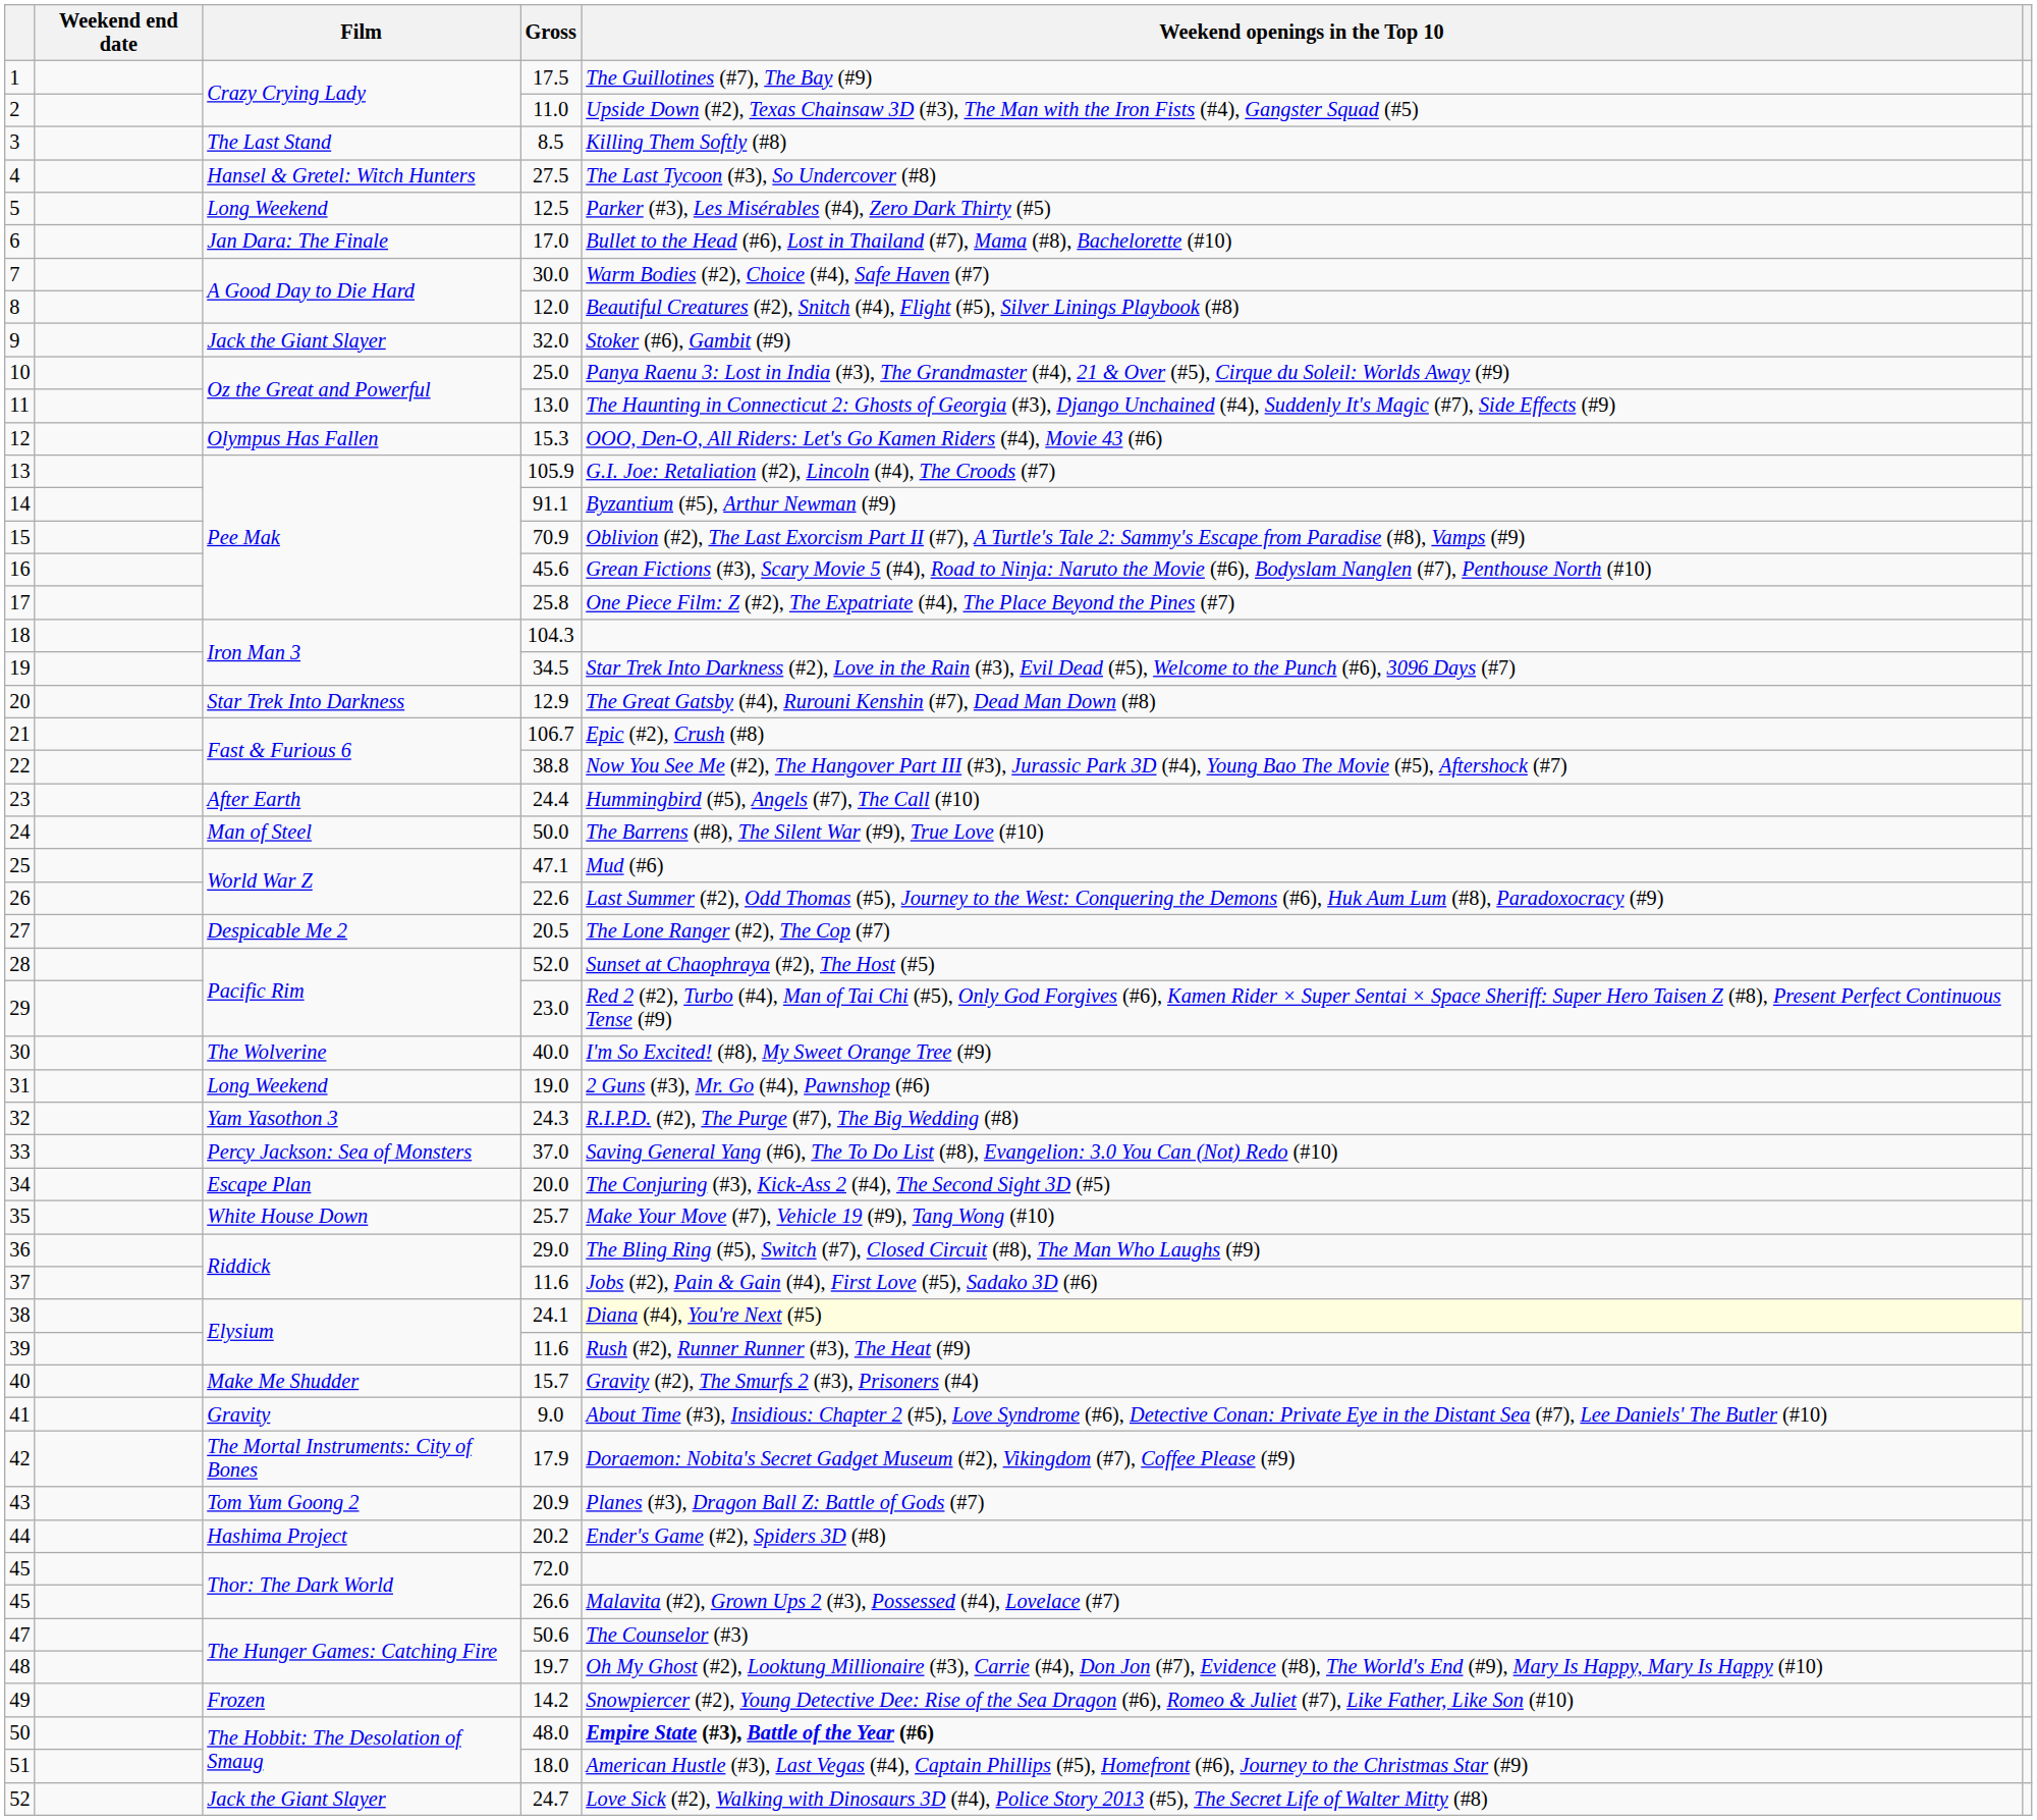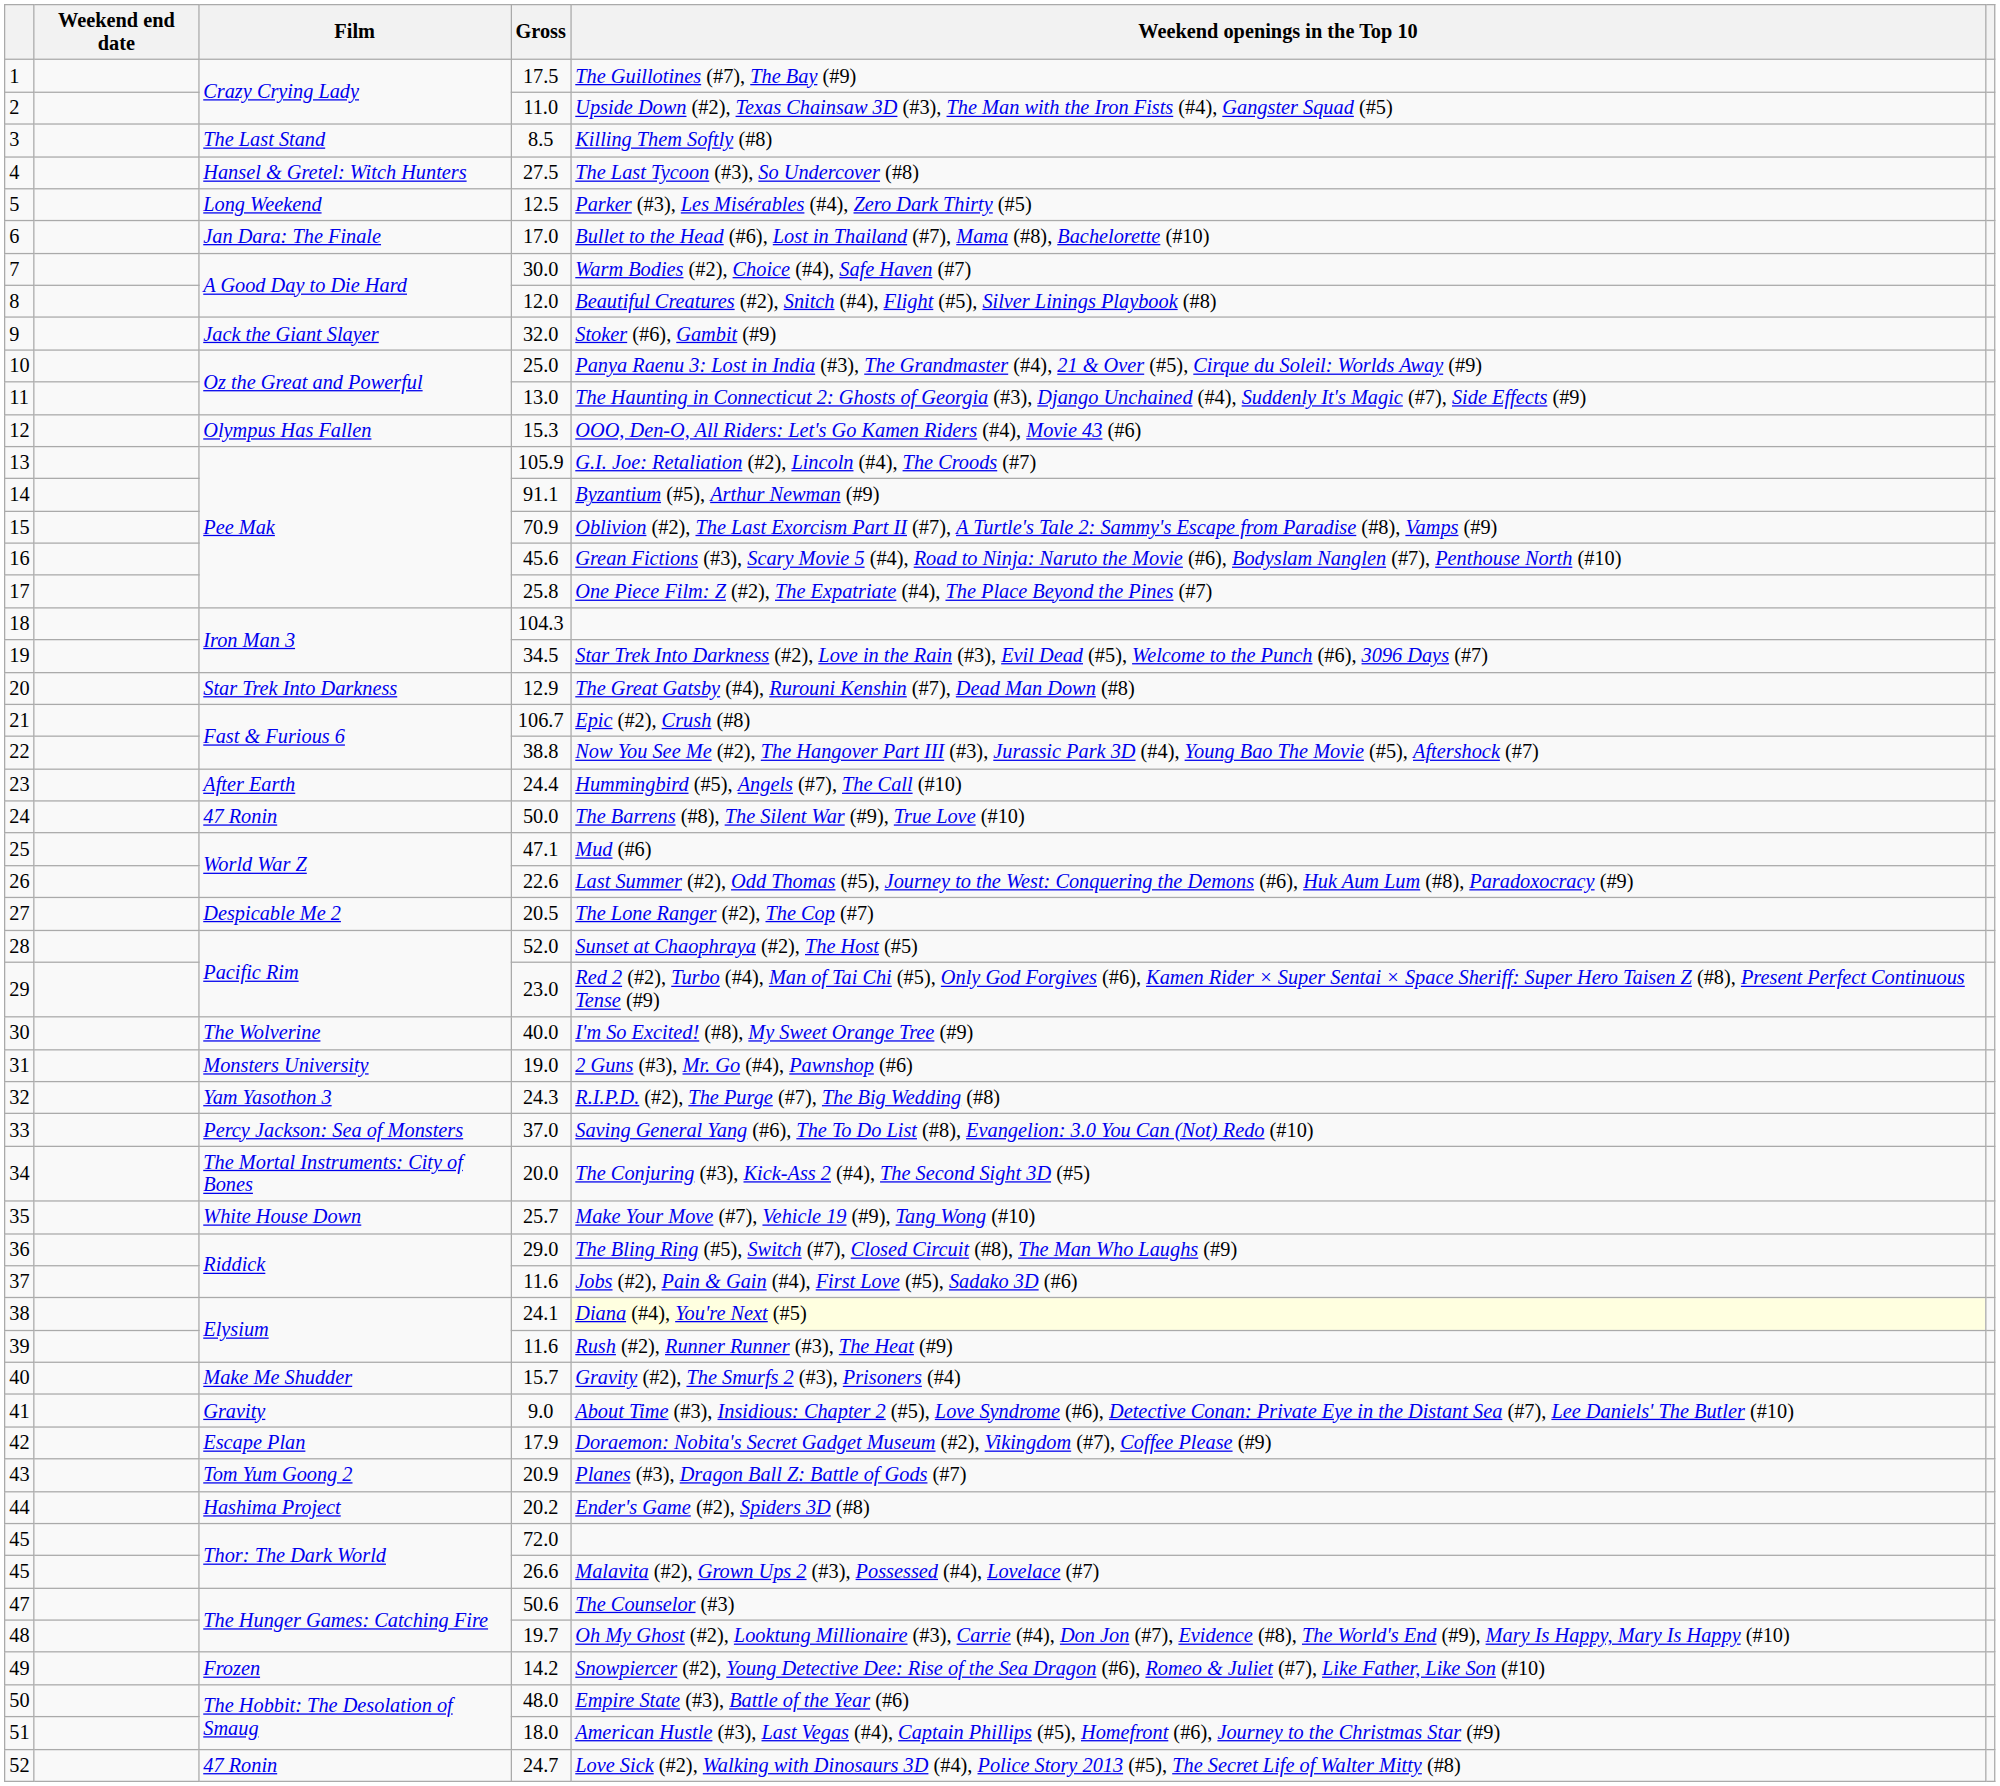24 | Film: Man of Steel -> 47 Ronin
31 | Film: Long Weekend -> Monsters University
34 | Film: Escape Plan -> The Mortal Instruments: City of Bones
42 | Film: The Mortal Instruments: City of Bones -> Escape Plan
50 | Weekend openings in the Top 10: bold -> normal
52 | Film: Jack the Giant Slayer -> 47 Ronin
